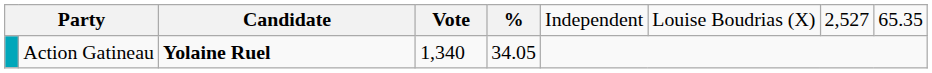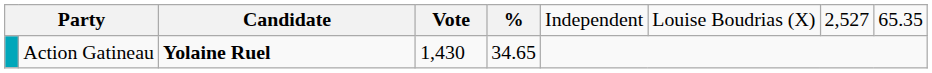Action Gatineau | column 4: 1,340 -> 1,430
Action Gatineau | column 5: 34.05 -> 34.65
